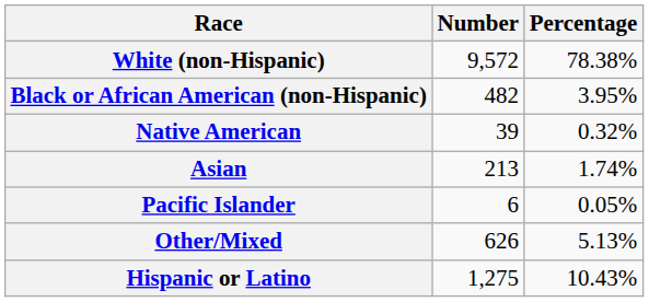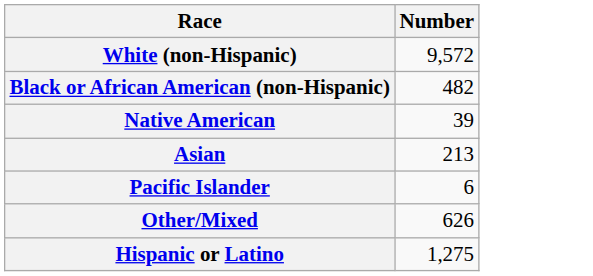- column: Percentage | 78.38% | 3.95% | 0.32% | 1.74% | 0.05% | 5.13% | 10.43%
